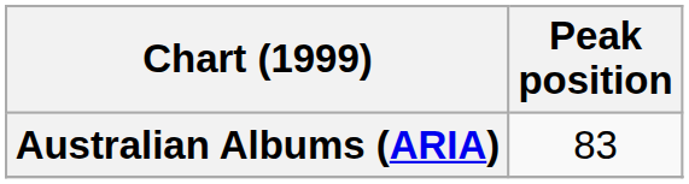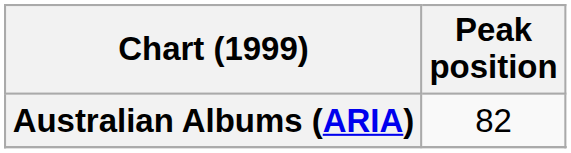Australian Albums (ARIA) | Peak position: 83 -> 82
